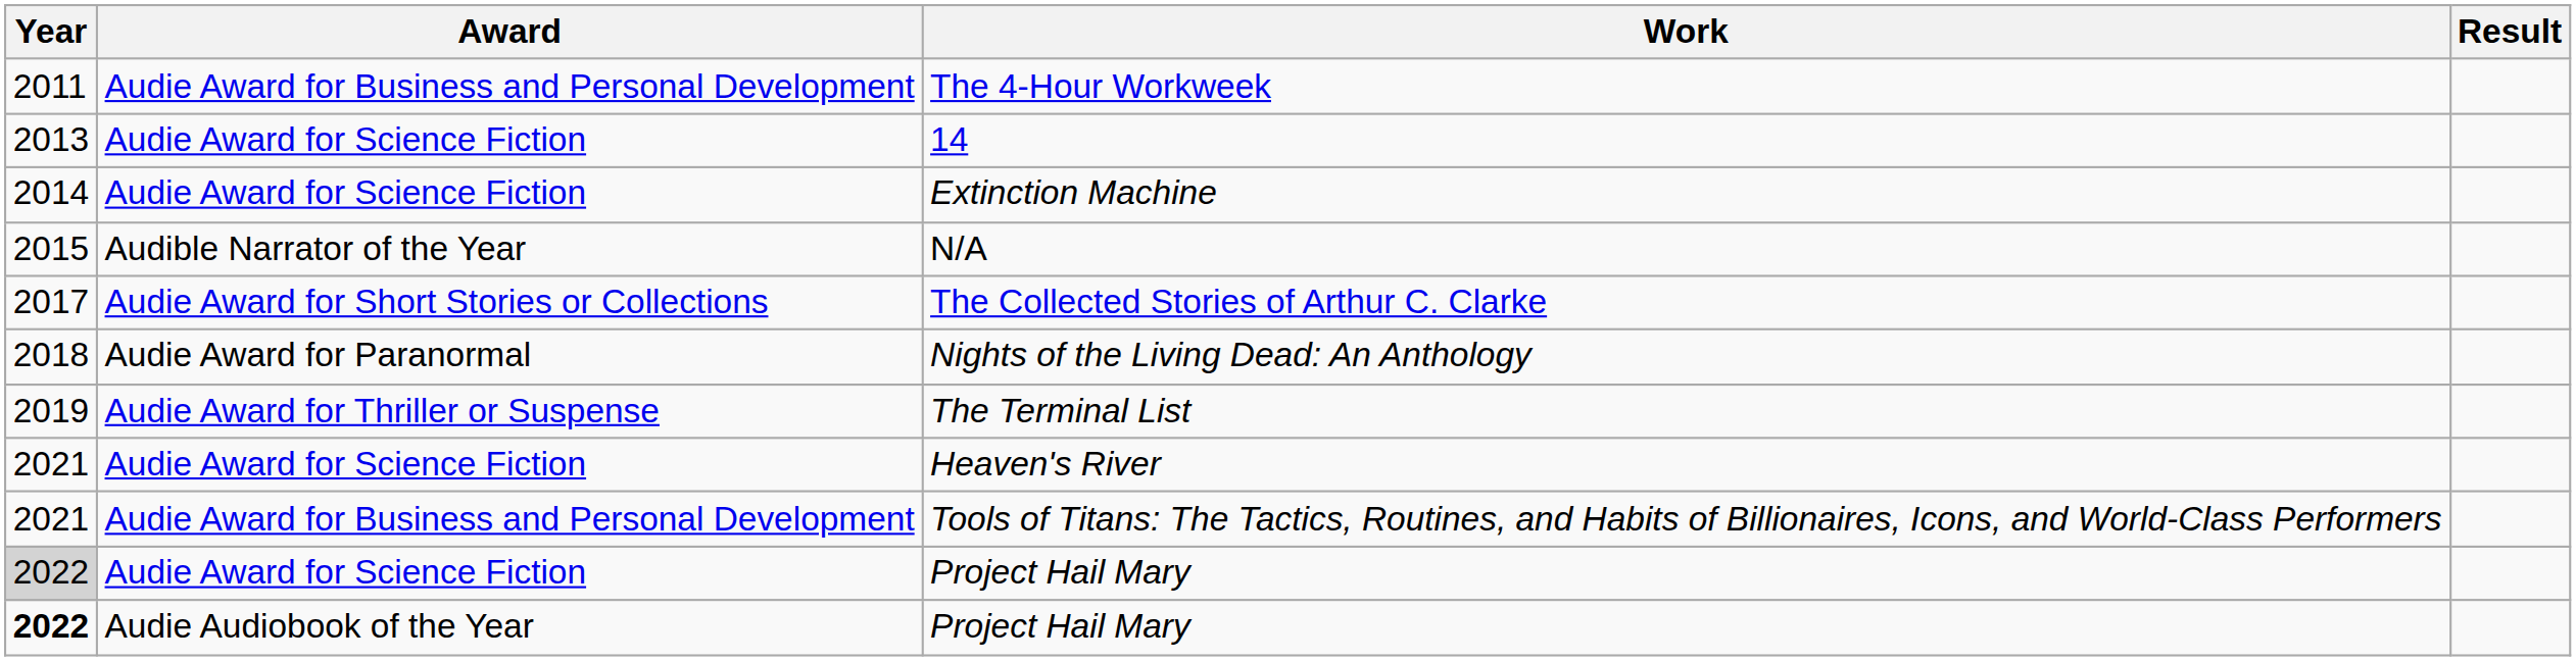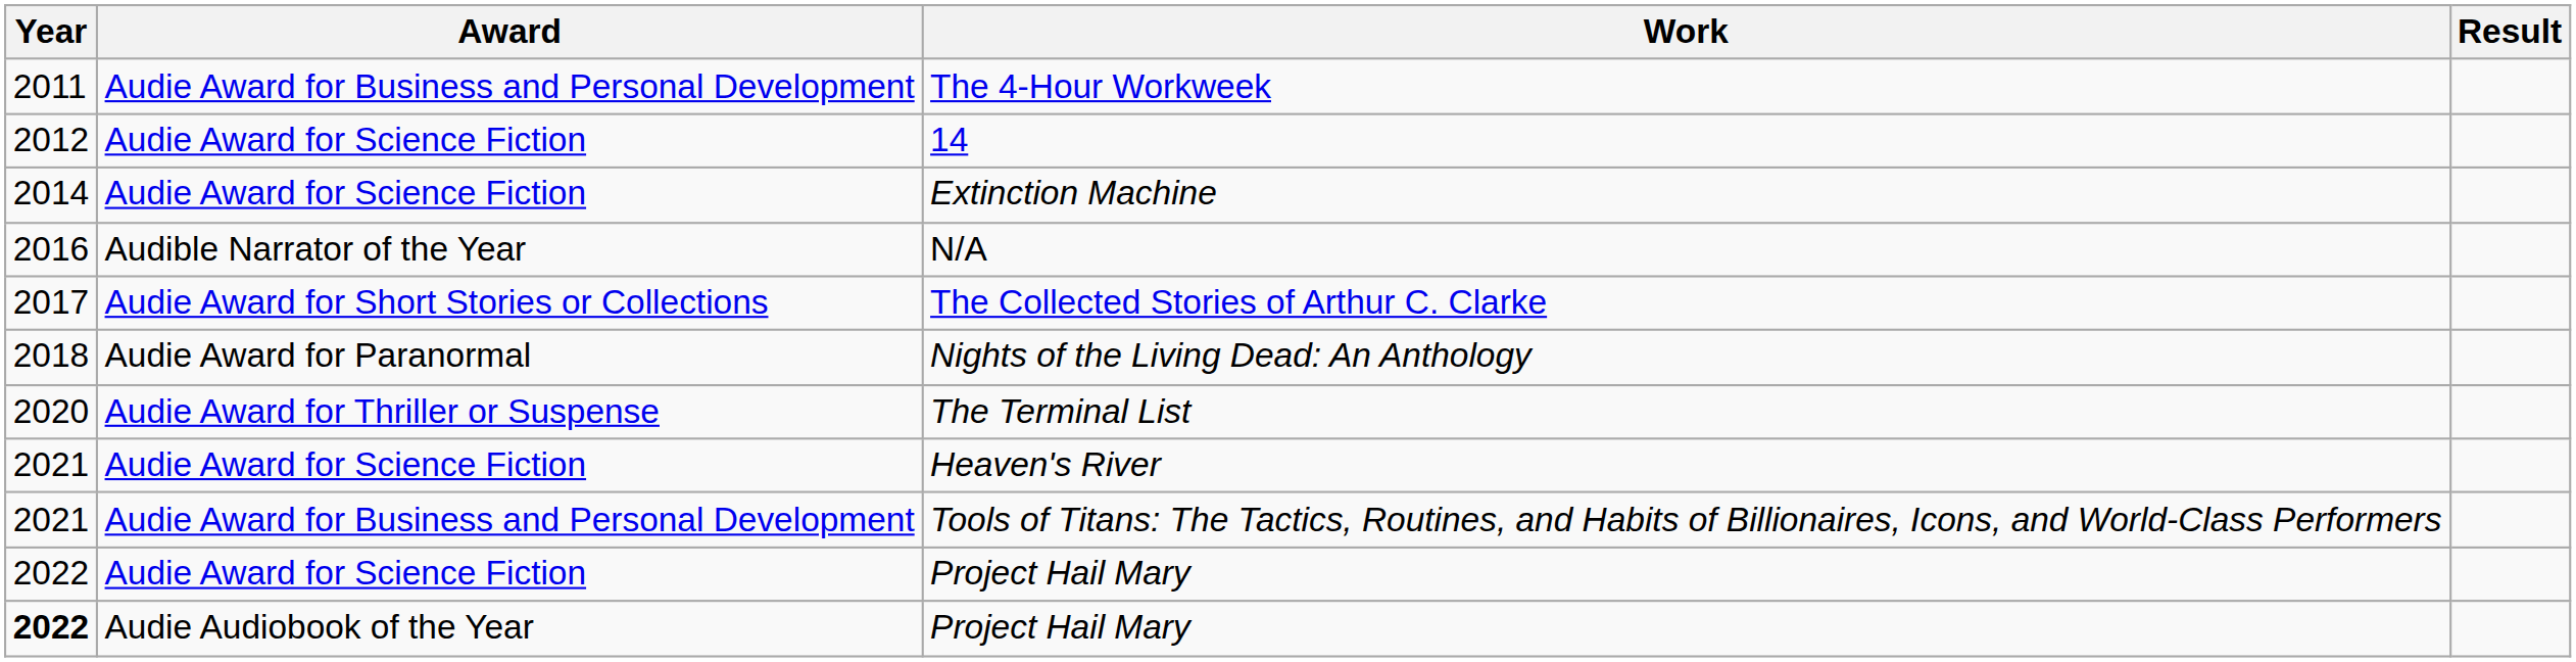14 | Year: 2013 -> 2012
N/A | Year: 2015 -> 2016
The Terminal List | Year: 2019 -> 2020
Audie Award for Science Fiction / Project Hail Mary | Year: lightgrey background -> no background
